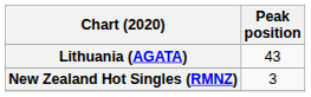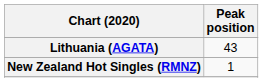New Zealand Hot Singles (RMNZ) | Peak position: 3 -> 1
